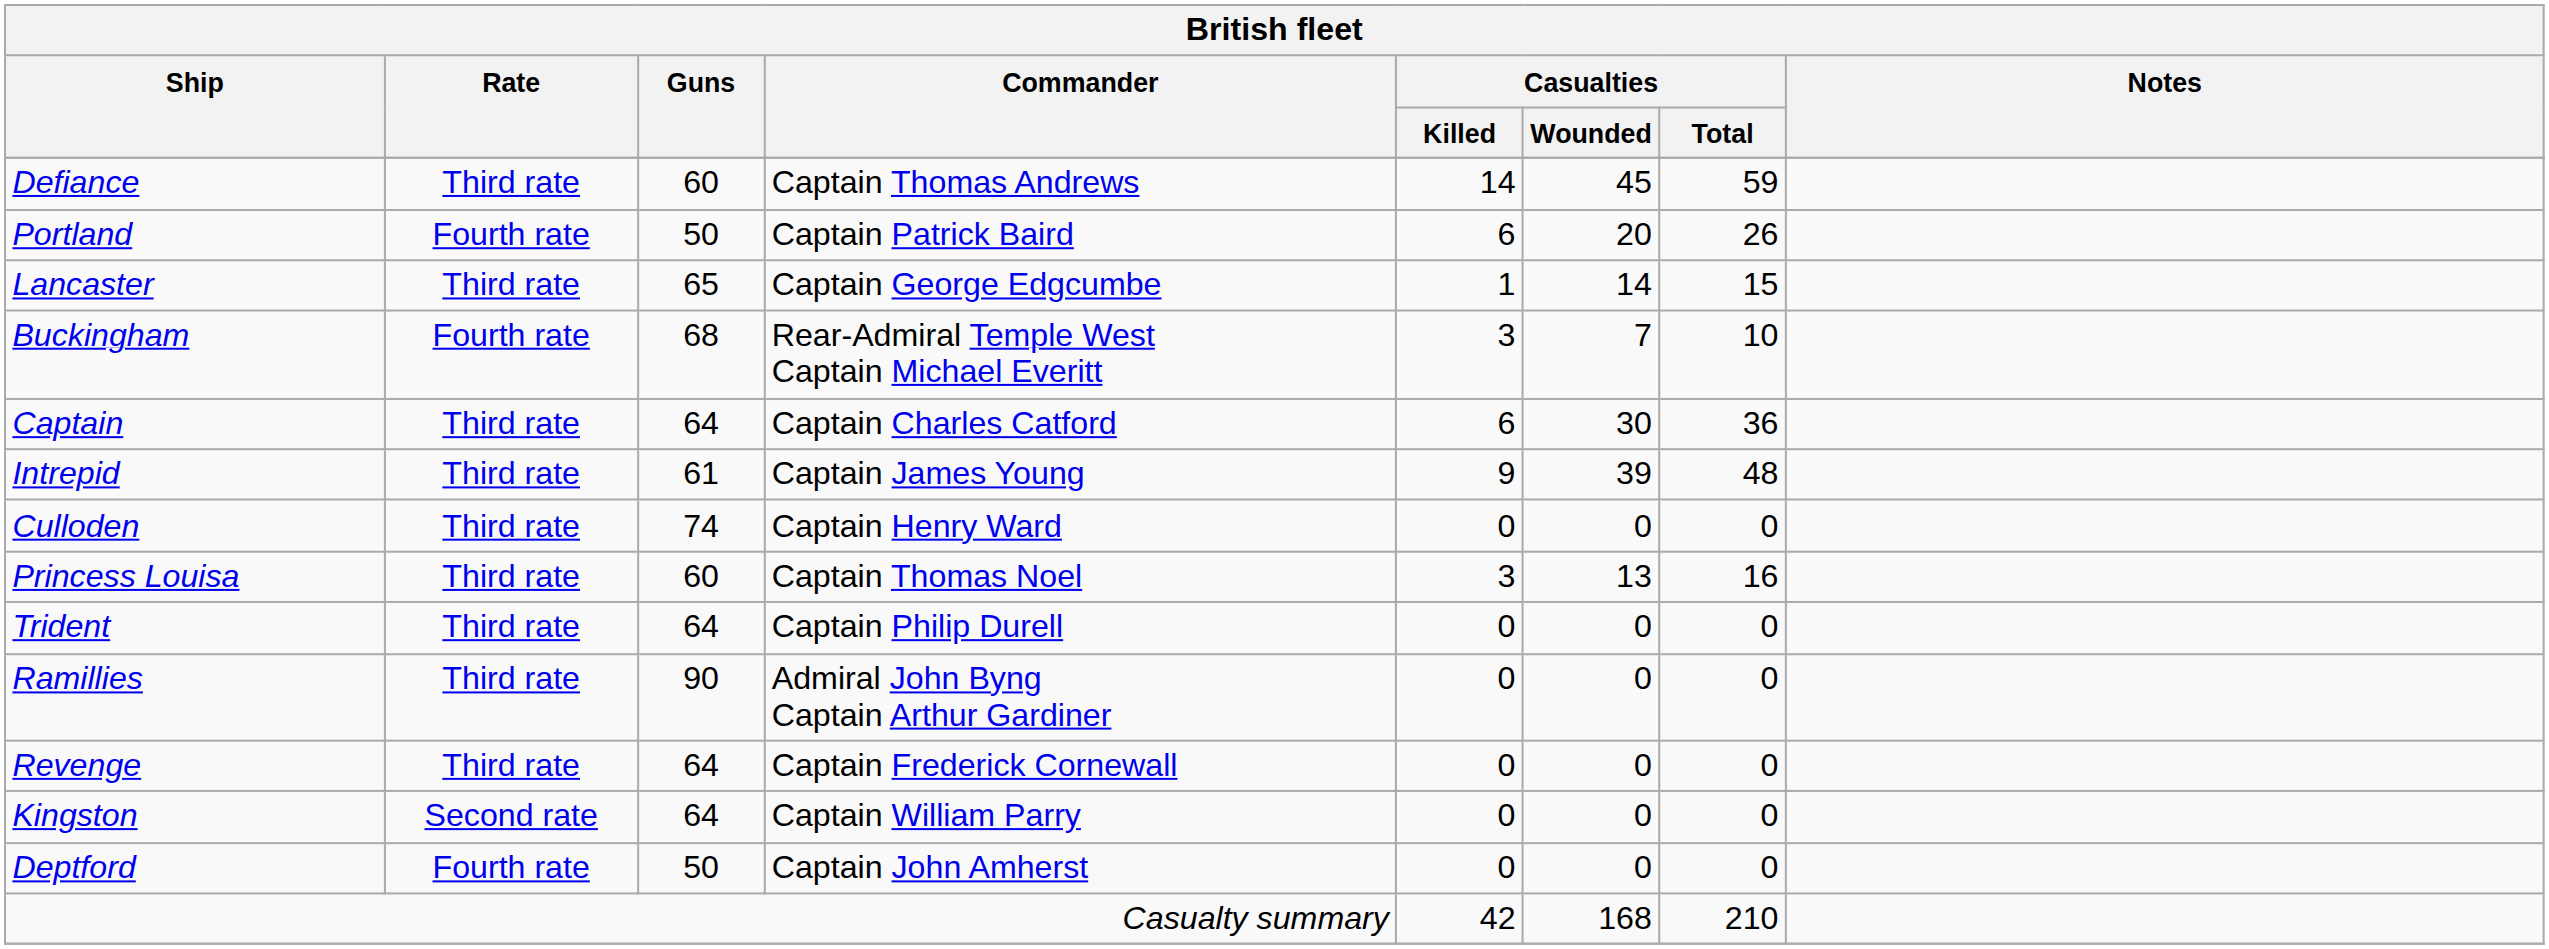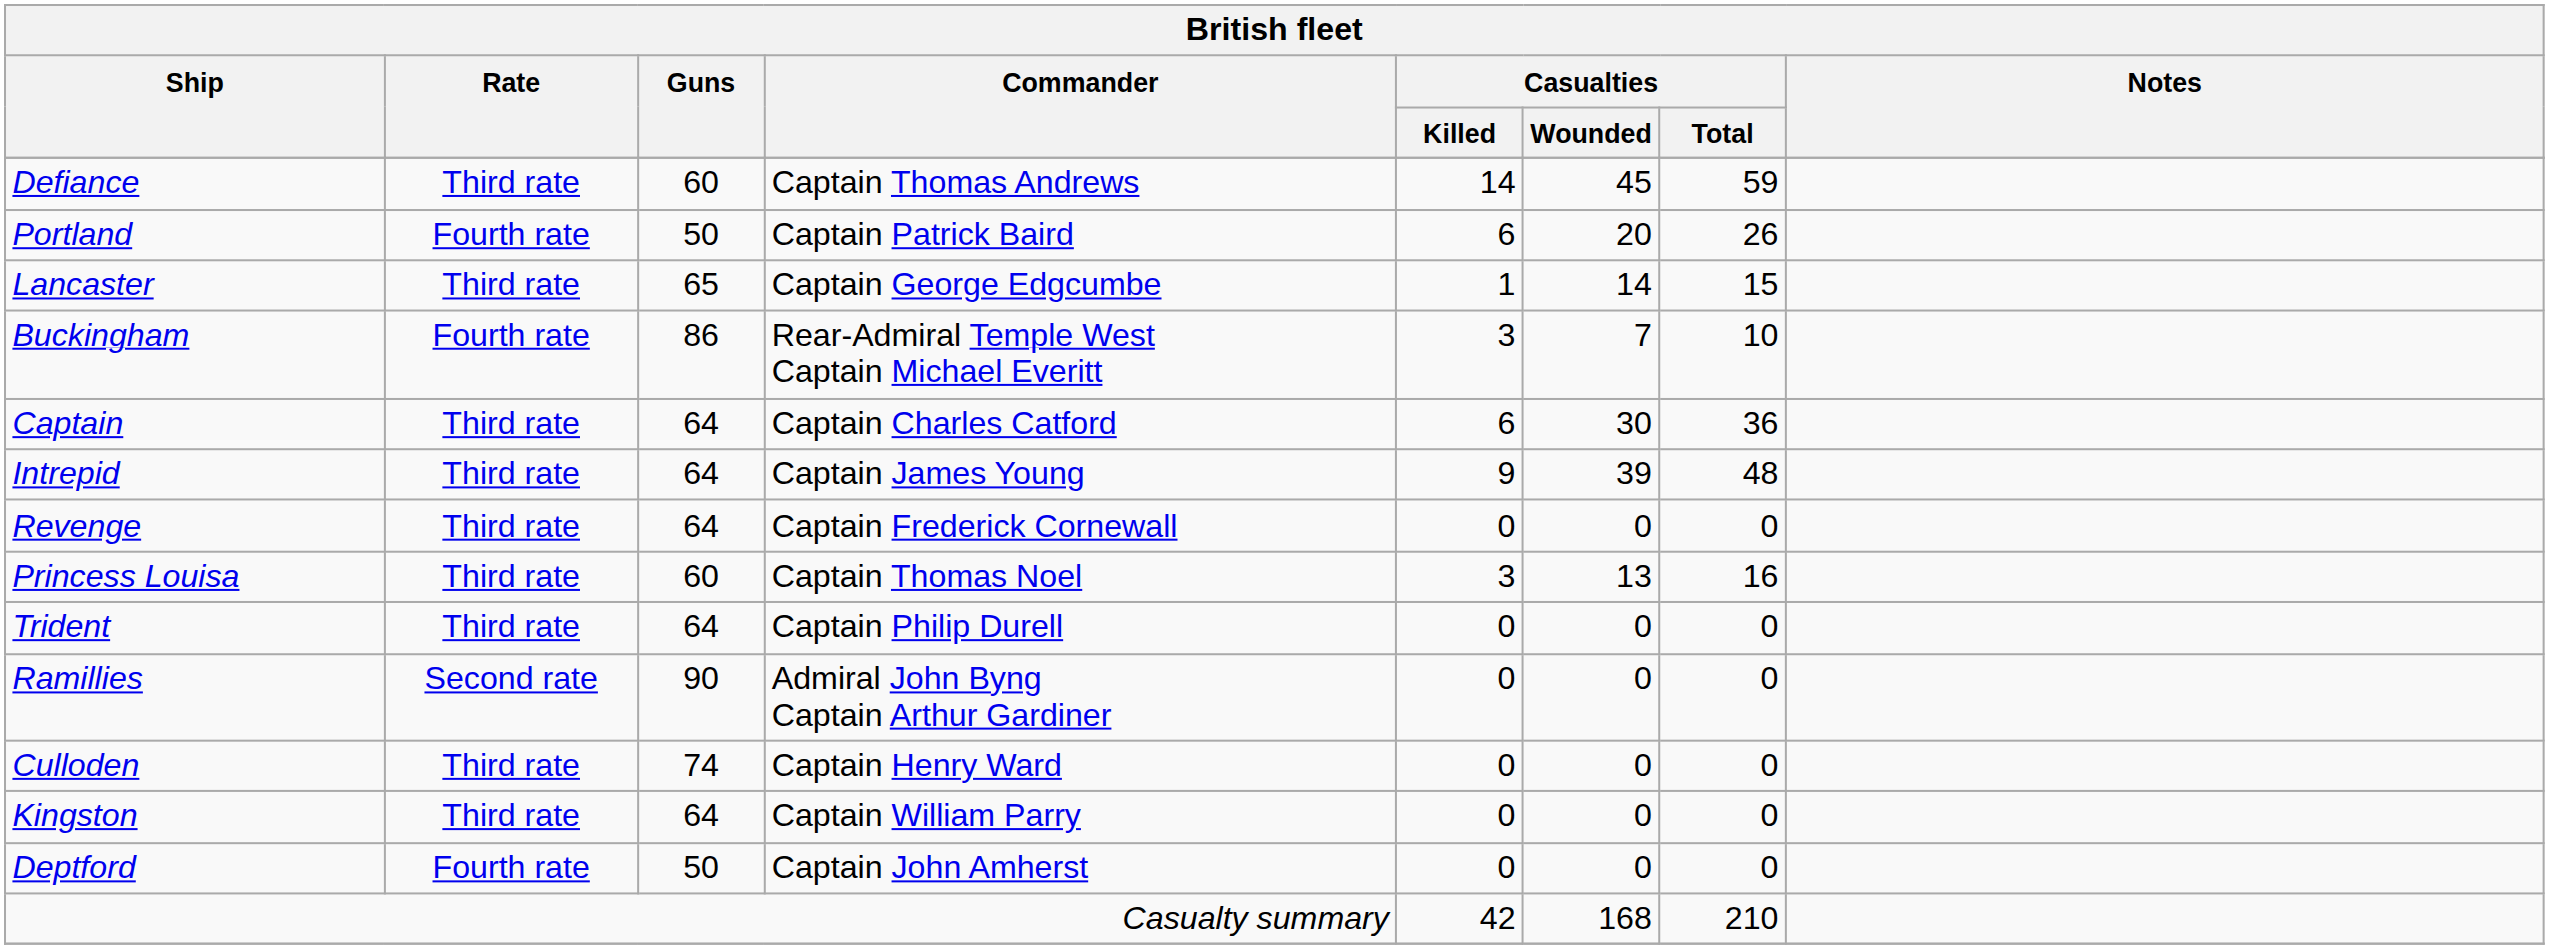Buckingham | Guns: 68 -> 86
Intrepid | Guns: 61 -> 64
rows swapped: Revenge <-> Culloden
Ramillies | Rate: Third rate -> Second rate
Kingston | Rate: Second rate -> Third rate
